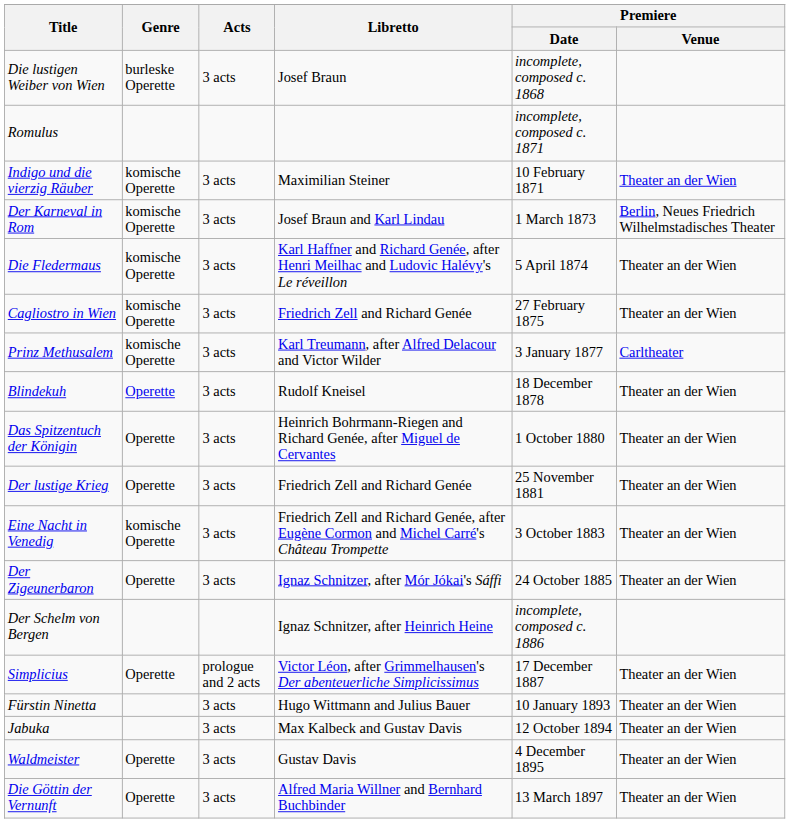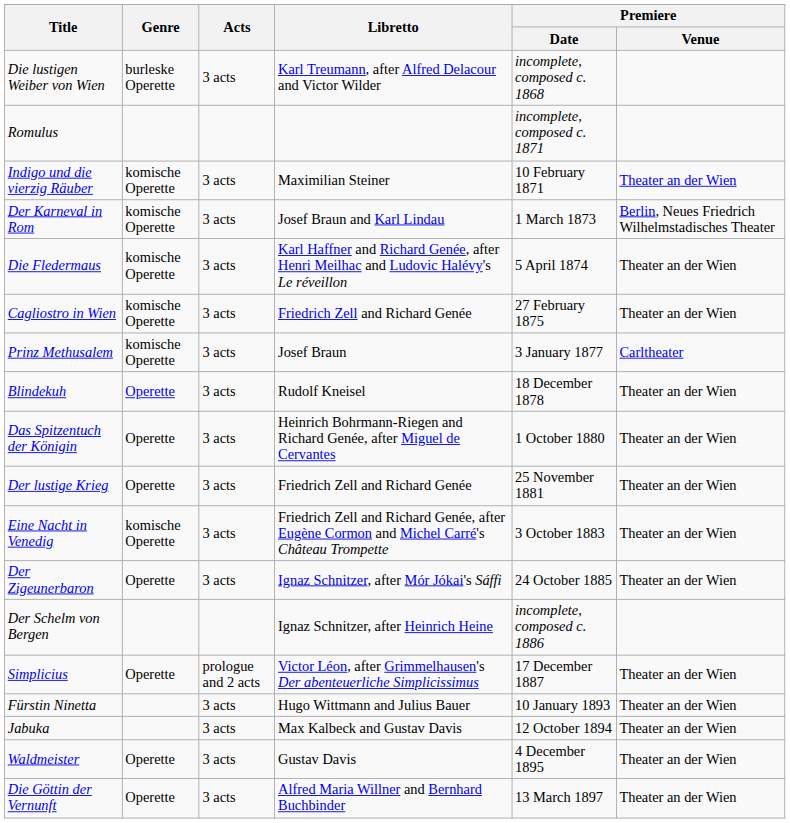Die lustigen Weiber von Wien | Libretto: Josef Braun -> Karl Treumann, after Alfred Delacour and Victor Wilder
Prinz Methusalem | Libretto: Karl Treumann, after Alfred Delacour and Victor Wilder -> Josef Braun
